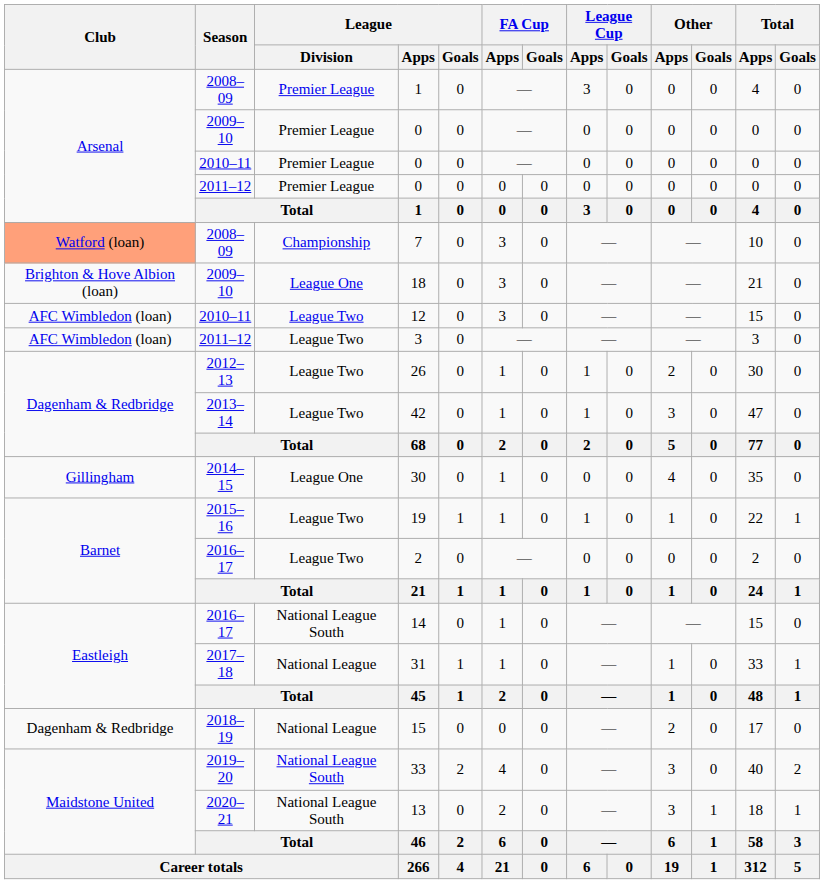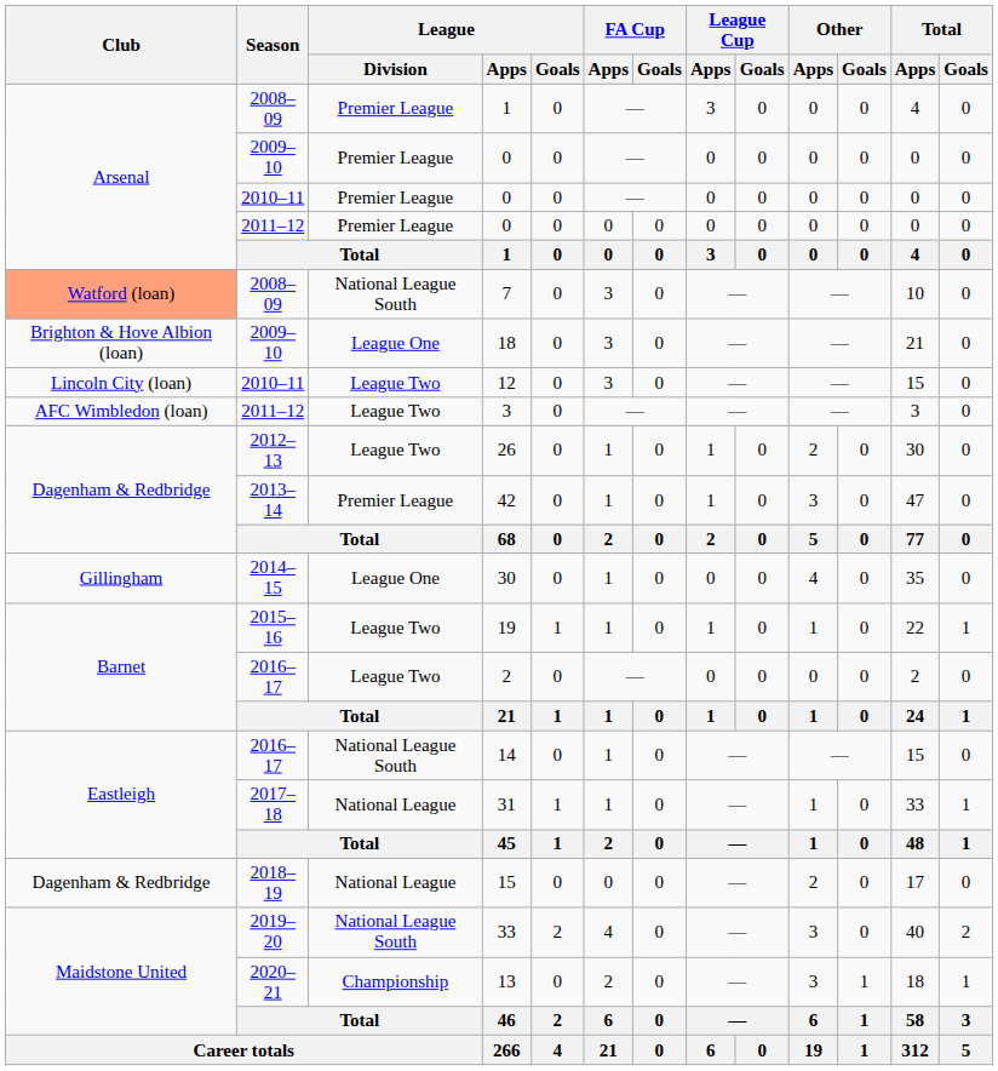7 | League / Division: Championship -> National League South
12 | Club: AFC Wimbledon (loan) -> Lincoln City (loan)
42 | League / Division: League Two -> Premier League
13 | League / Division: National League South -> Championship
